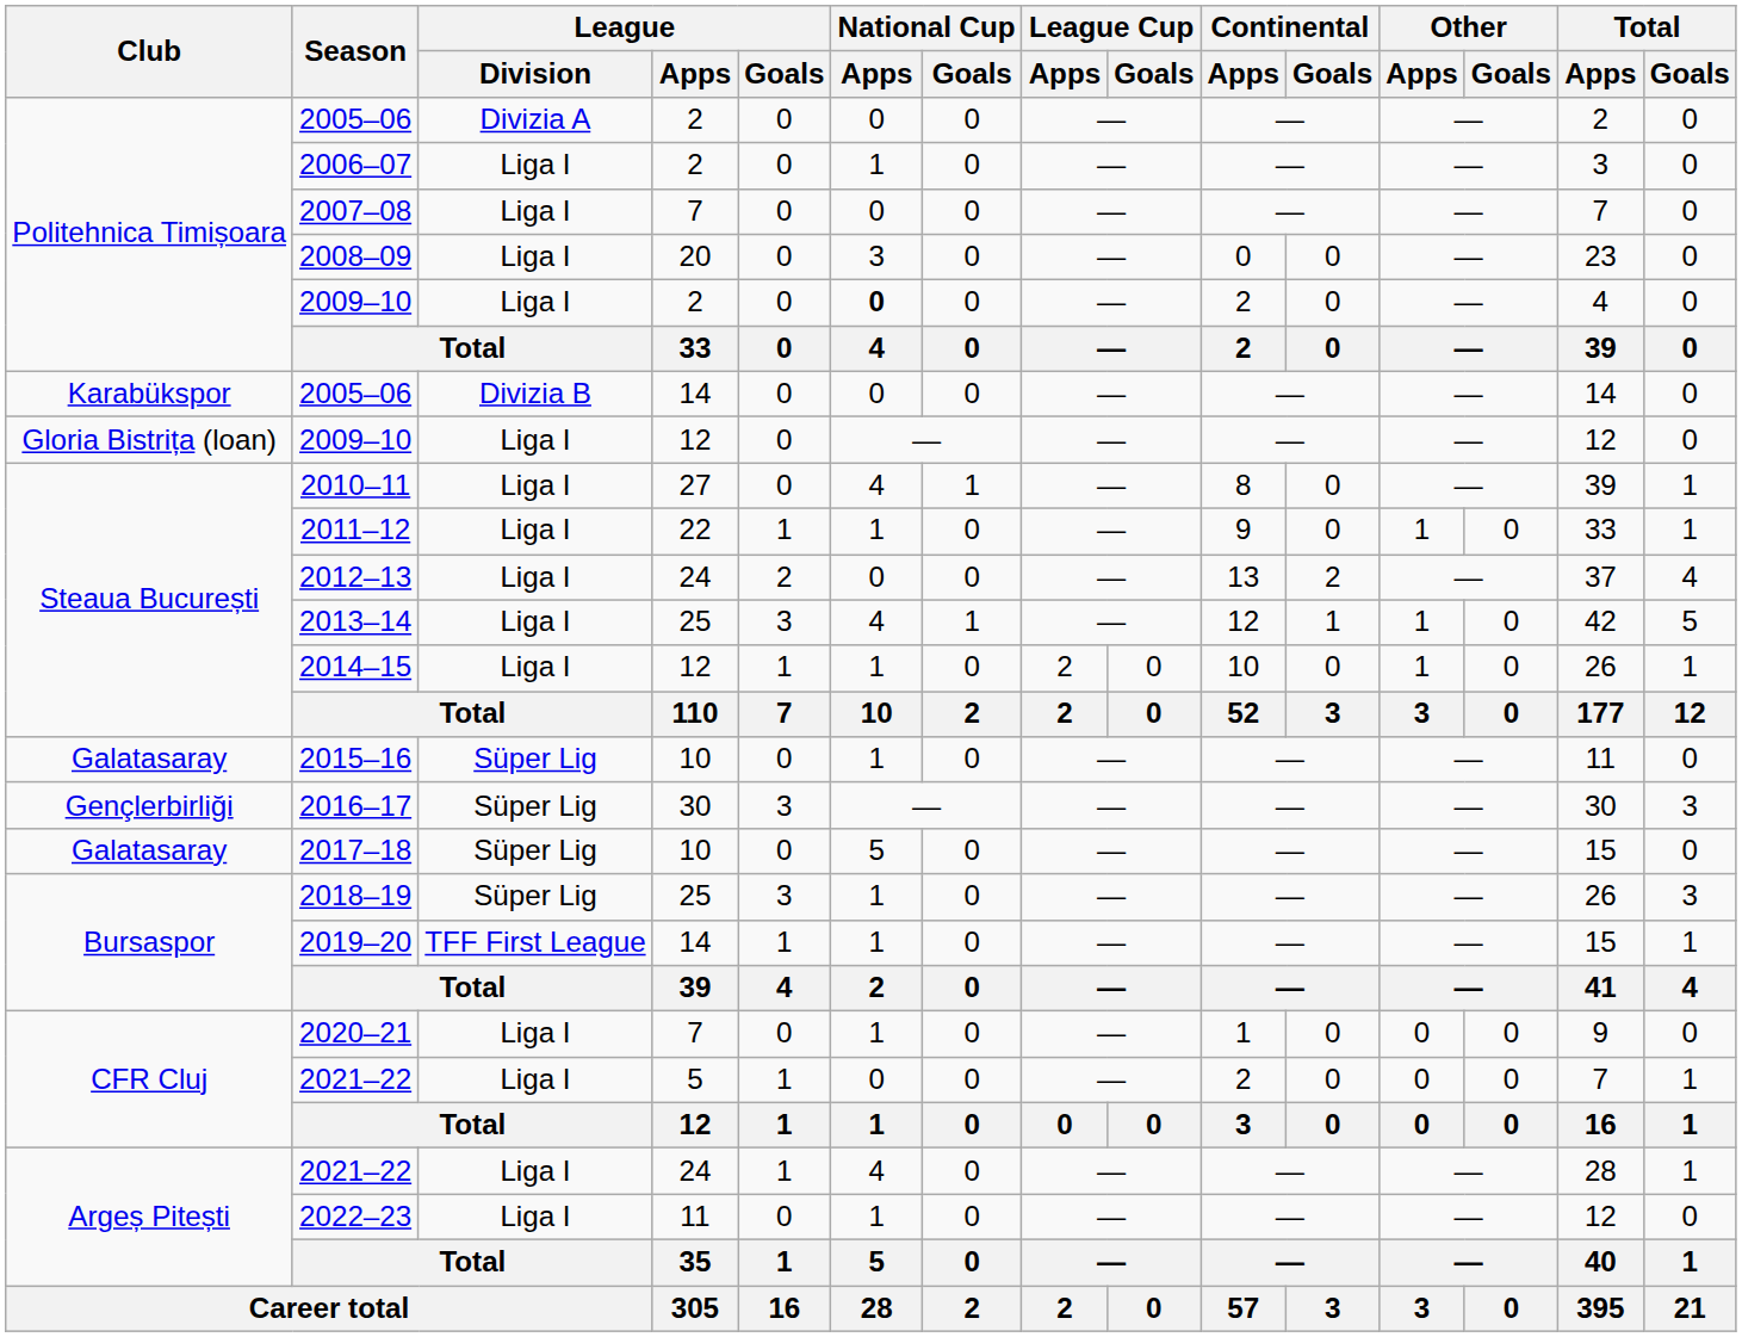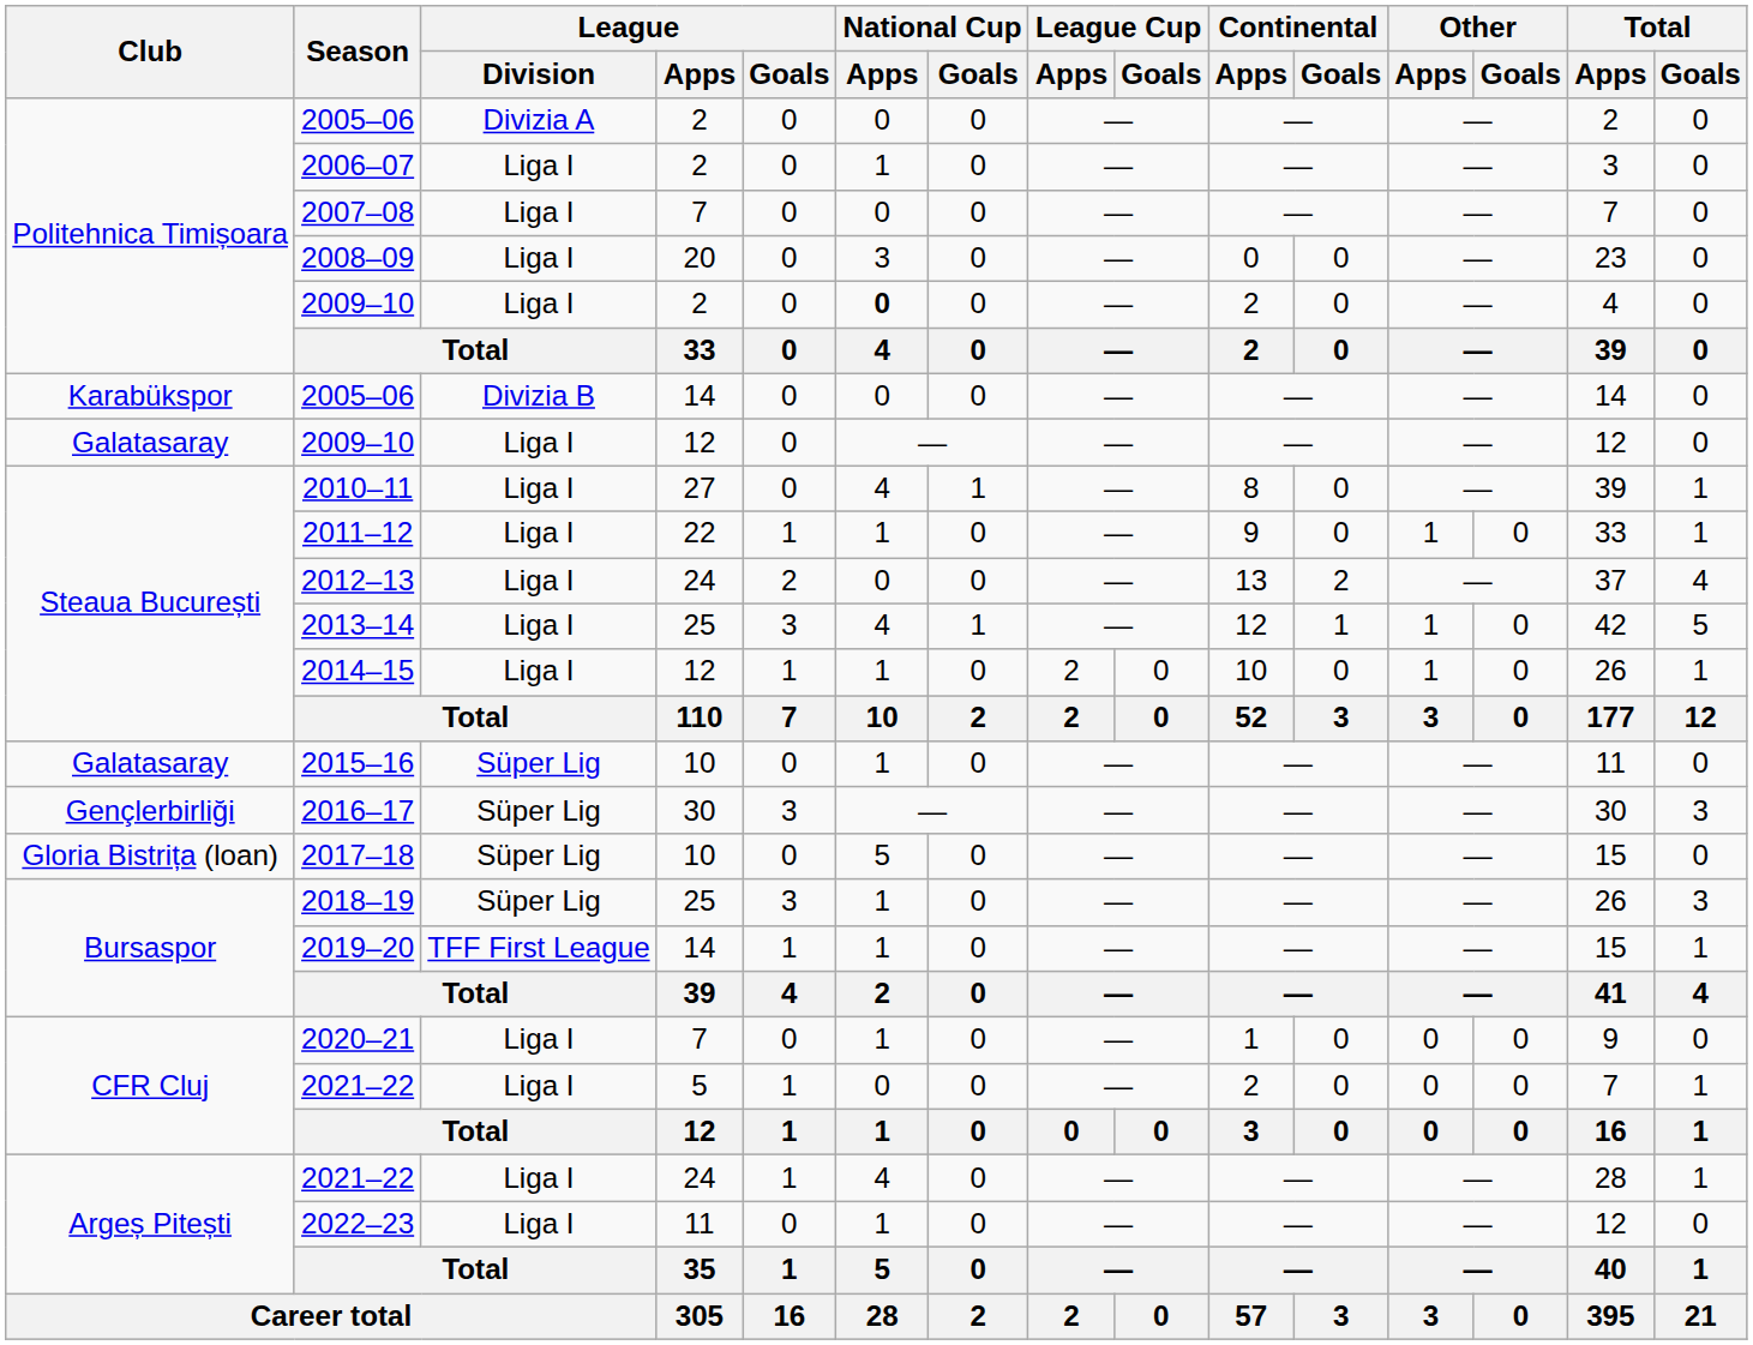2009–10 / 12 | Club: Gloria Bistrița (loan) -> Galatasaray
2017–18 | Club: Galatasaray -> Gloria Bistrița (loan)
